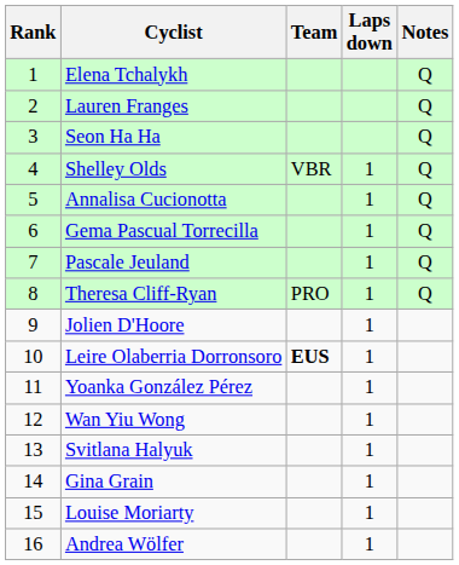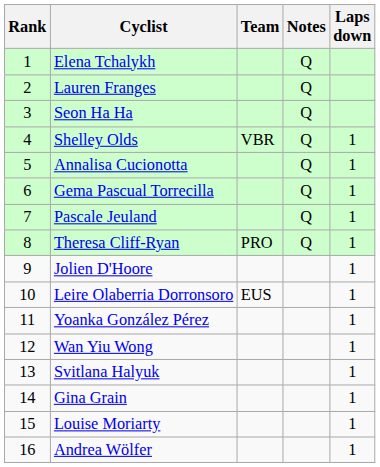columns swapped: Laps down <-> Notes
Leire Olaberria Dorronsoro | Team: bold -> normal
